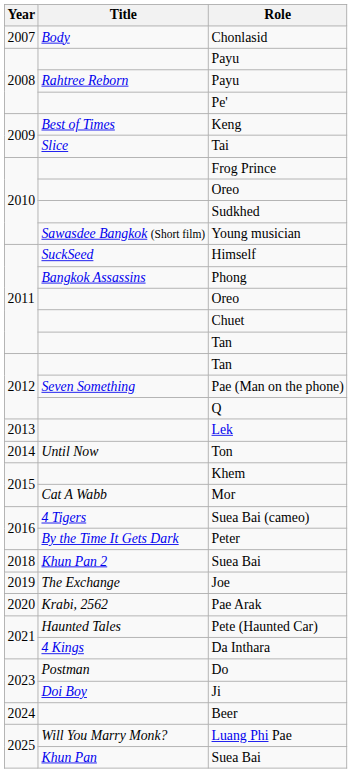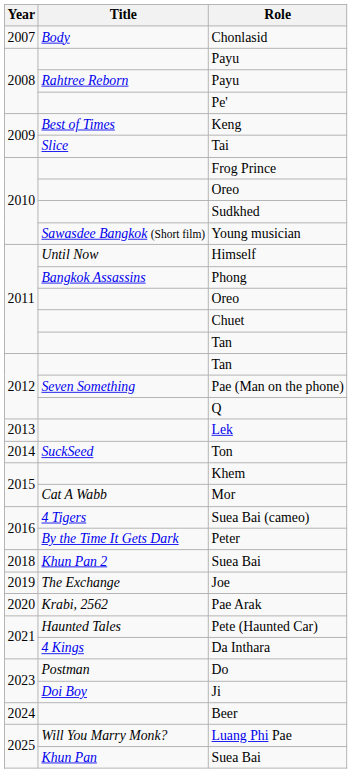Himself | Title: SuckSeed -> Until Now
Ton | Title: Until Now -> SuckSeed
